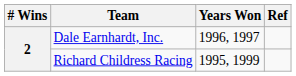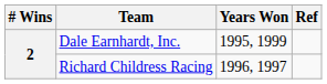Dale Earnhardt, Inc. | Years Won: 1996, 1997 -> 1995, 1999
Richard Childress Racing | Years Won: 1995, 1999 -> 1996, 1997
